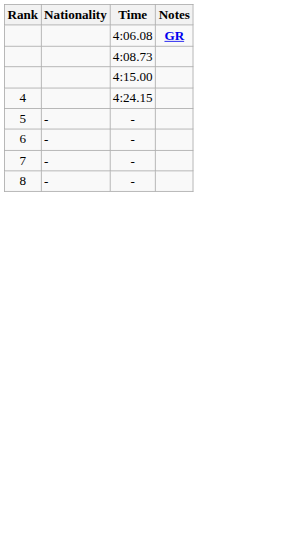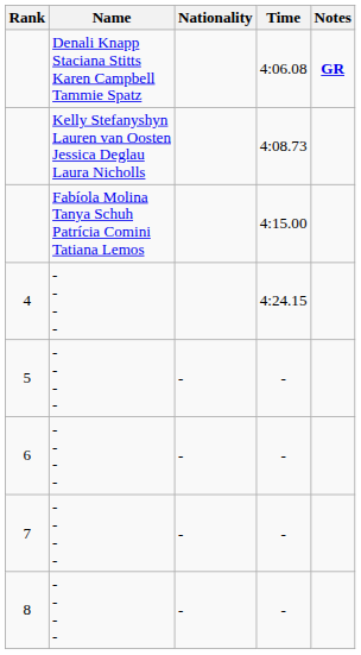+ column: Name | Denali Knapp Staciana Stitts Karen Campbell Tammie Spatz | Kelly Stefanyshyn Lauren van Oosten Jessica Deglau Laura Nicholls | Fabíola Molina Tanya Schuh Patrícia Comini Tatiana Lemos | - - - - | - - - - | - - - - | - - - - | - - - -
